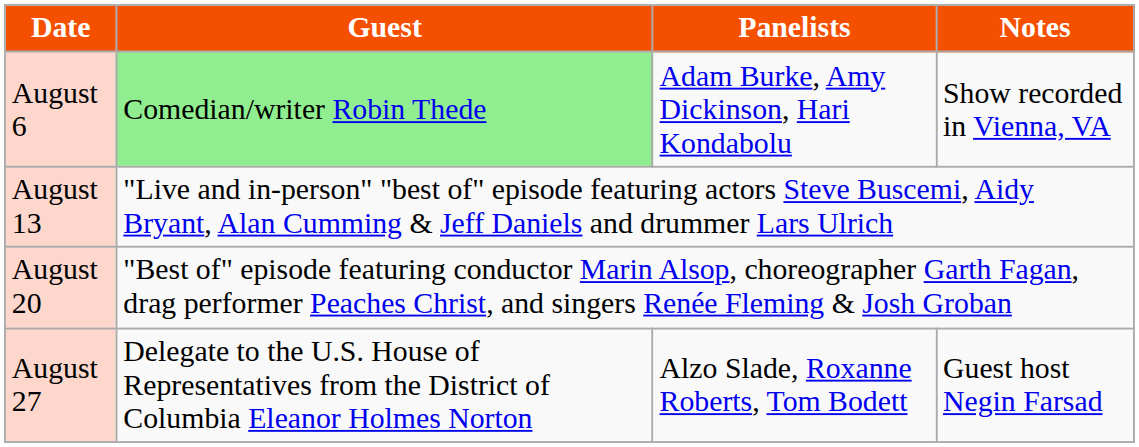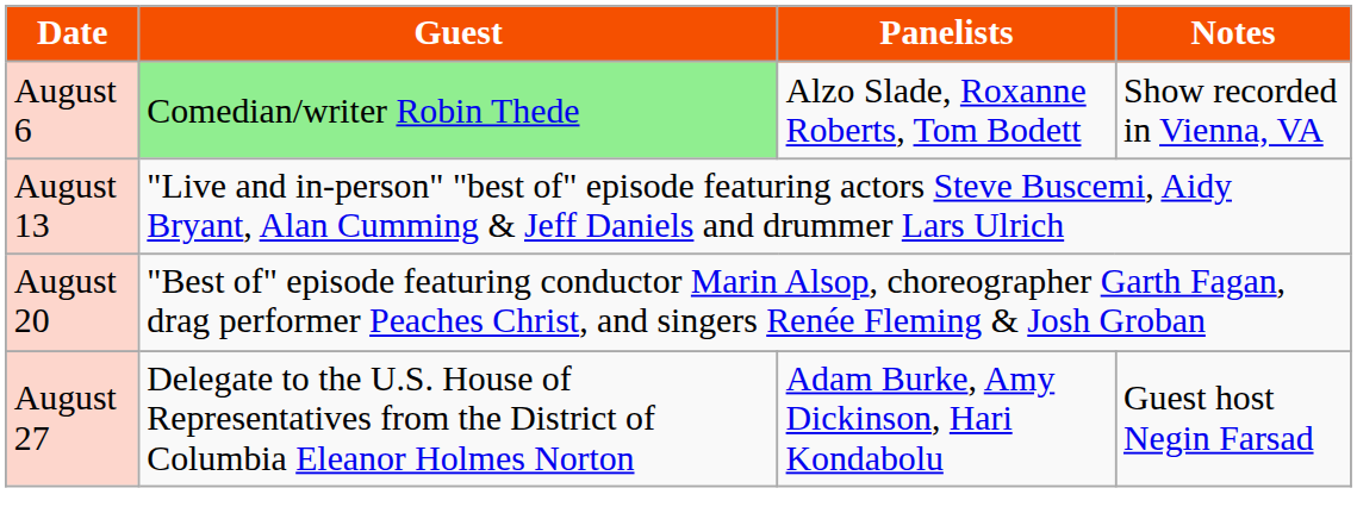August 6 | Panelists: Adam Burke, Amy Dickinson, Hari Kondabolu -> Alzo Slade, Roxanne Roberts, Tom Bodett
August 27 | Panelists: Alzo Slade, Roxanne Roberts, Tom Bodett -> Adam Burke, Amy Dickinson, Hari Kondabolu
